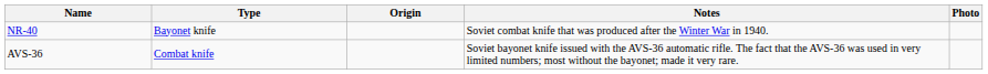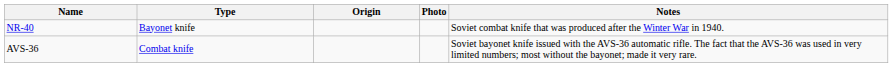columns swapped: Photo <-> Notes
